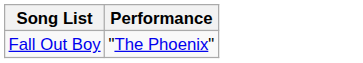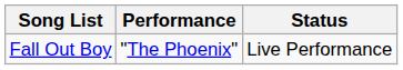+ column: Status | Live Performance
